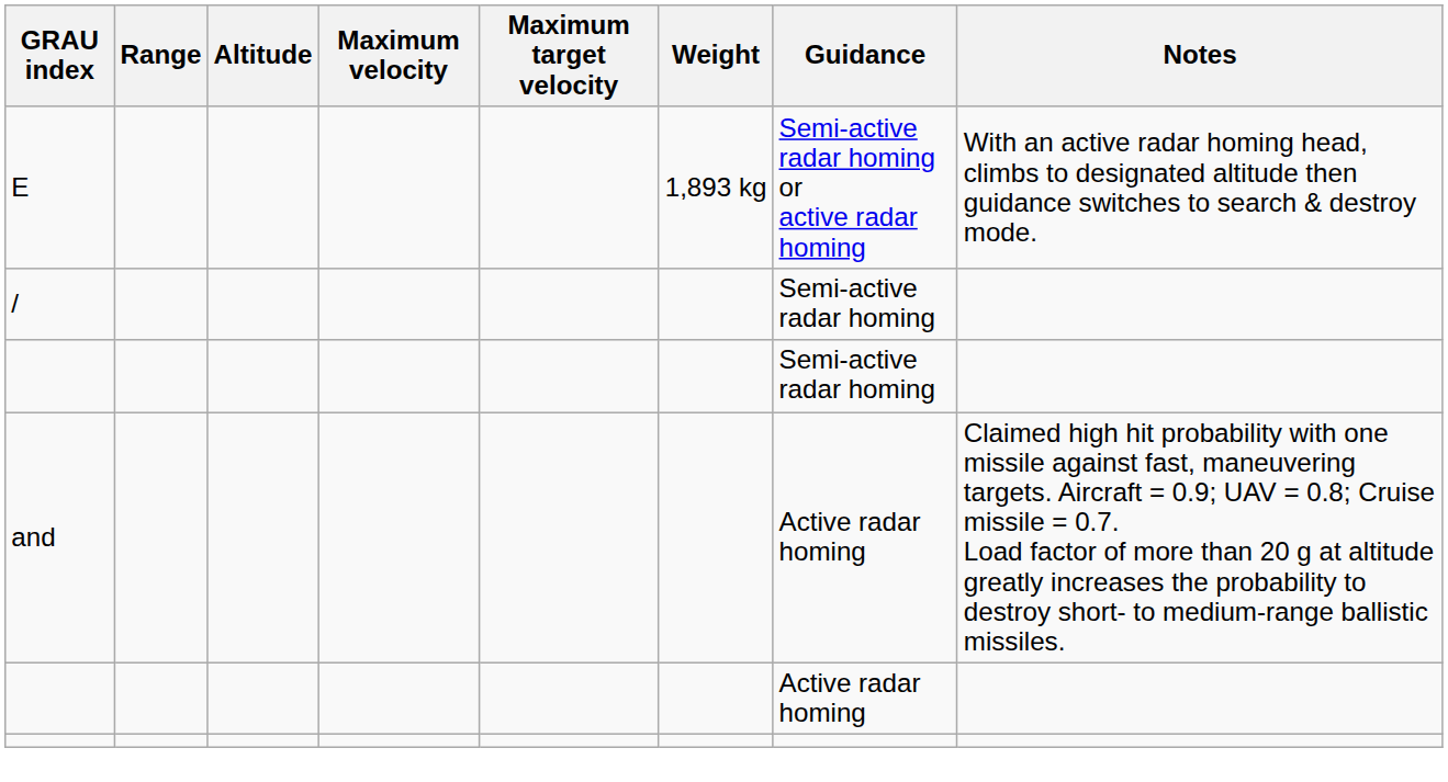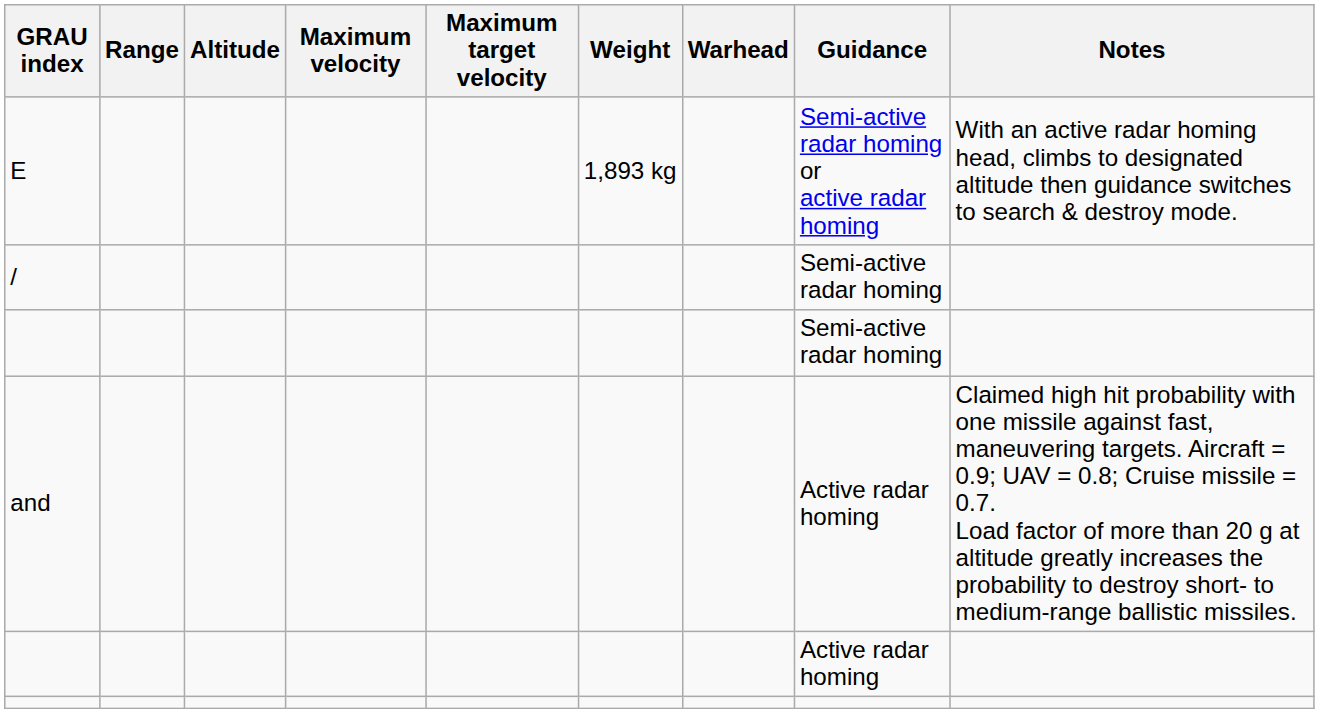+ column: Warhead
